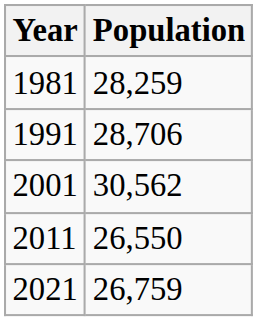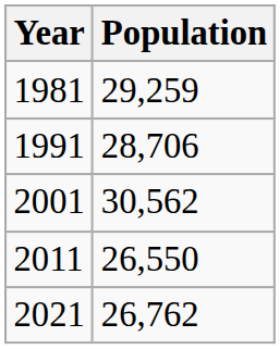1981 | Population: 28,259 -> 29,259
2021 | Population: 26,759 -> 26,762
